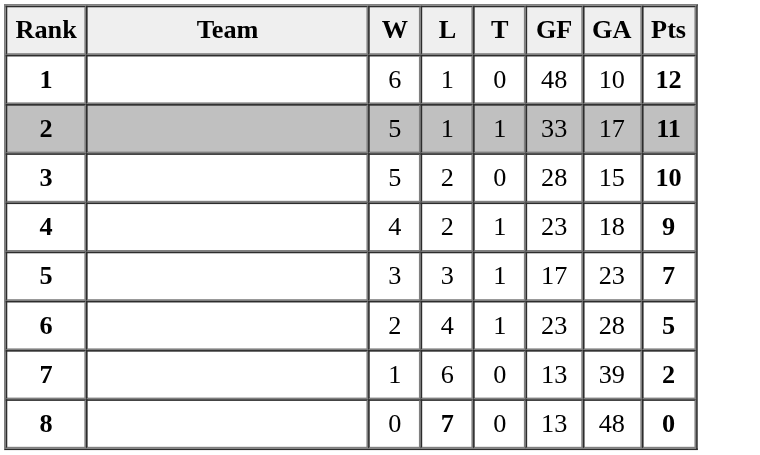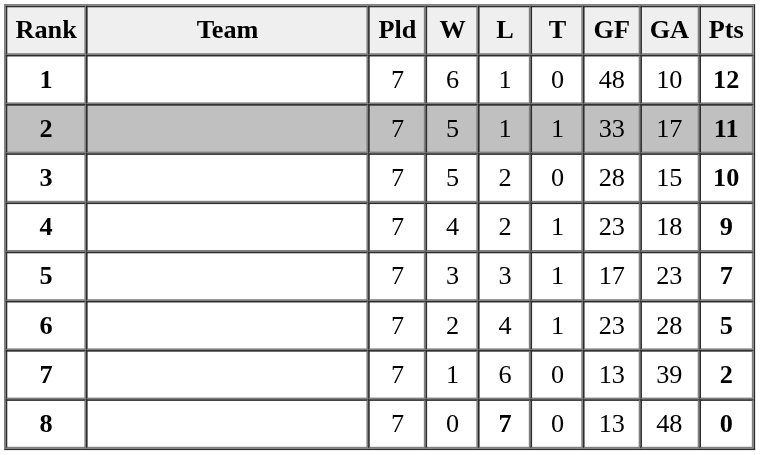+ column: Pld | 7 | 7 | 7 | 7 | 7 | 7 | 7 | 7
